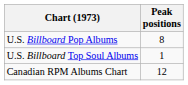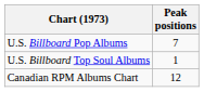U.S. Billboard Pop Albums | Peak positions: 8 -> 7
